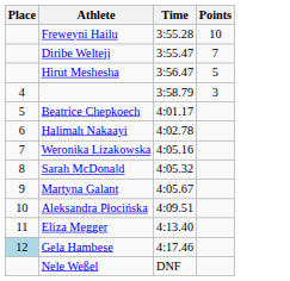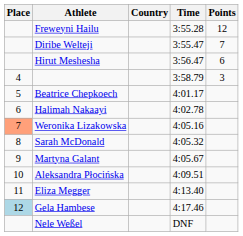+ column: Country
Freweyni Hailu | Points: 10 -> 12
Hirut Meshesha | Points: 5 -> 6
Weronika Lizakowska | Place: no background -> lightsalmon background
